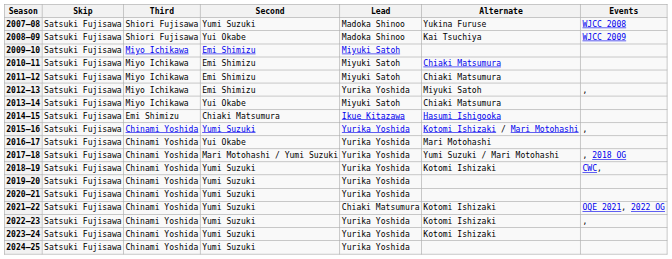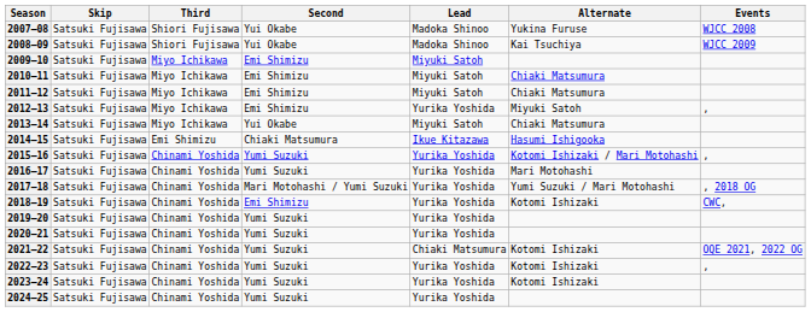2007–08 | Second: Yumi Suzuki -> Yui Okabe
2016–17 | Second: Yui Okabe -> Yumi Suzuki
2018–19 | Second: Yumi Suzuki -> Emi Shimizu
